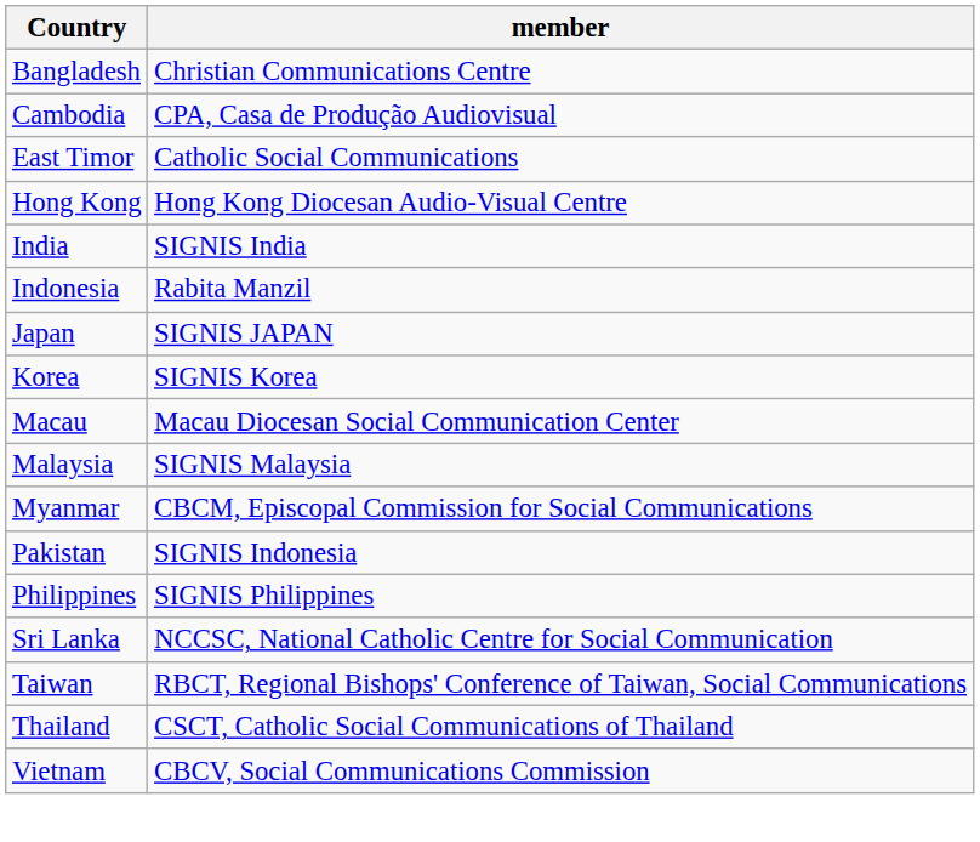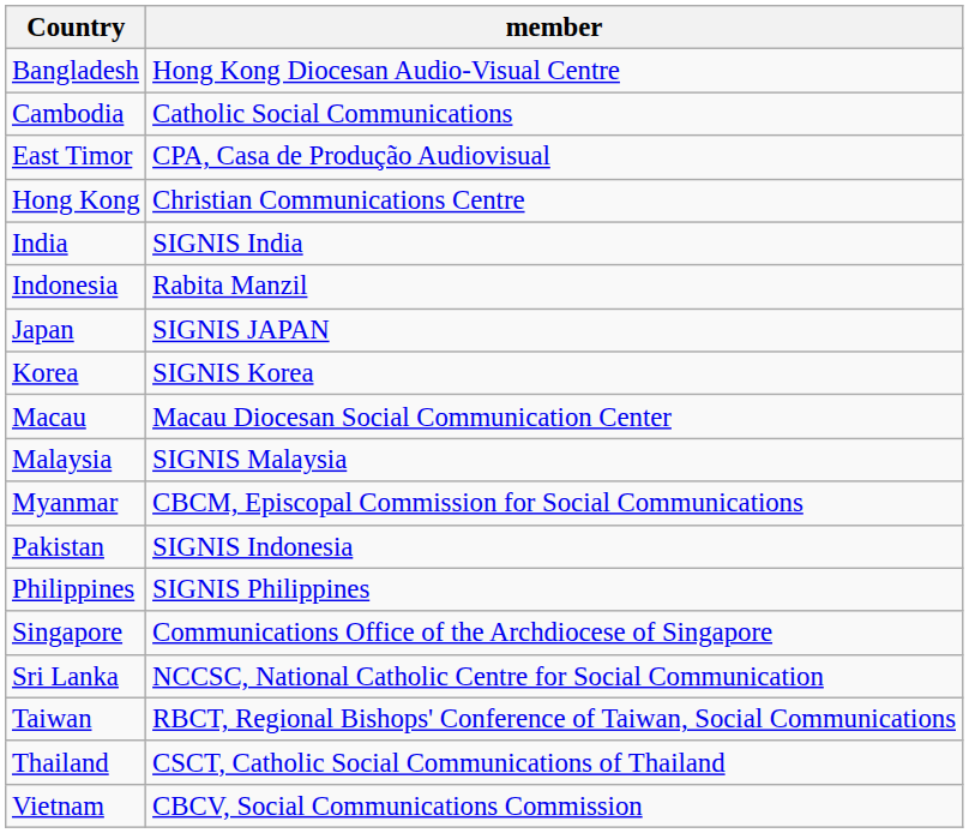Bangladesh | member: Christian Communications Centre -> Hong Kong Diocesan Audio-Visual Centre
Cambodia | member: CPA, Casa de Produção Audiovisual -> Catholic Social Communications
East Timor | member: Catholic Social Communications -> CPA, Casa de Produção Audiovisual
Hong Kong | member: Hong Kong Diocesan Audio-Visual Centre -> Christian Communications Centre
+ row: Singapore | Communications Office of the Archdiocese of Singapore
